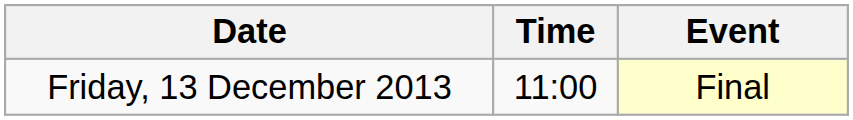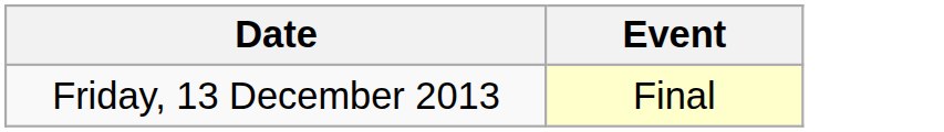- column: Time | 11:00
